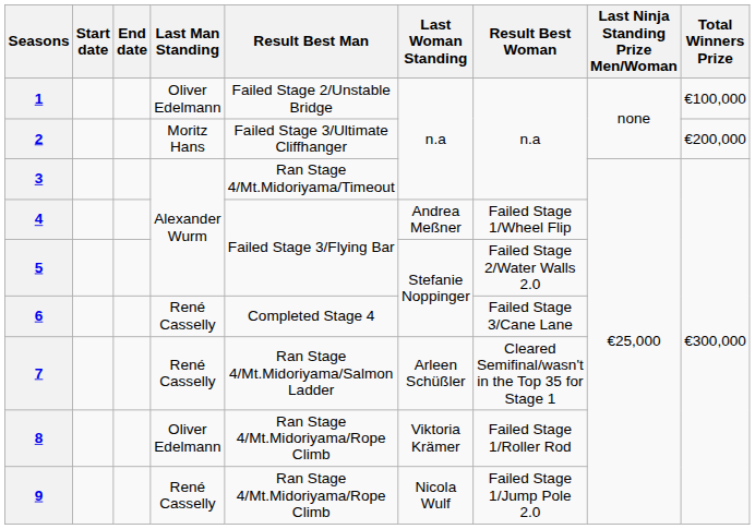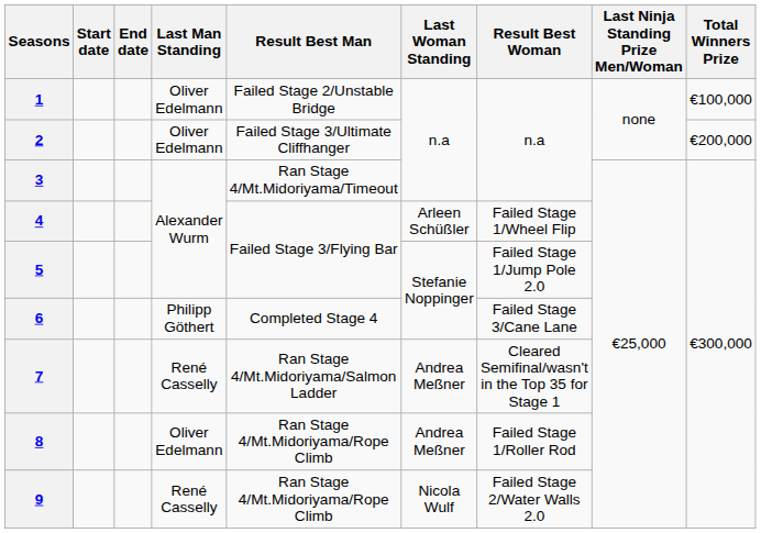2 | Last Man Standing: Moritz Hans -> Oliver Edelmann
4 | Last Woman Standing: Andrea Meßner -> Arleen Schüßler
5 | Result Best Woman: Failed Stage 2/Water Walls 2.0 -> Failed Stage 1/Jump Pole 2.0
6 | Last Man Standing: René Casselly -> Philipp Göthert
7 | Last Woman Standing: Arleen Schüßler -> Andrea Meßner
8 | Last Woman Standing: Viktoria Krämer -> Andrea Meßner
9 | Result Best Woman: Failed Stage 1/Jump Pole 2.0 -> Failed Stage 2/Water Walls 2.0
